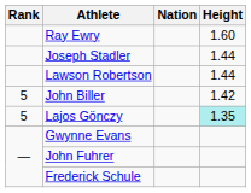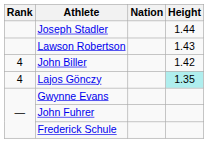- row: Ray Ewry | 1.60
Lawson Robertson | Height: 1.44 -> 1.43
John Biller | Rank: 5 -> 4
Lajos Gönczy | Rank: 5 -> 4
